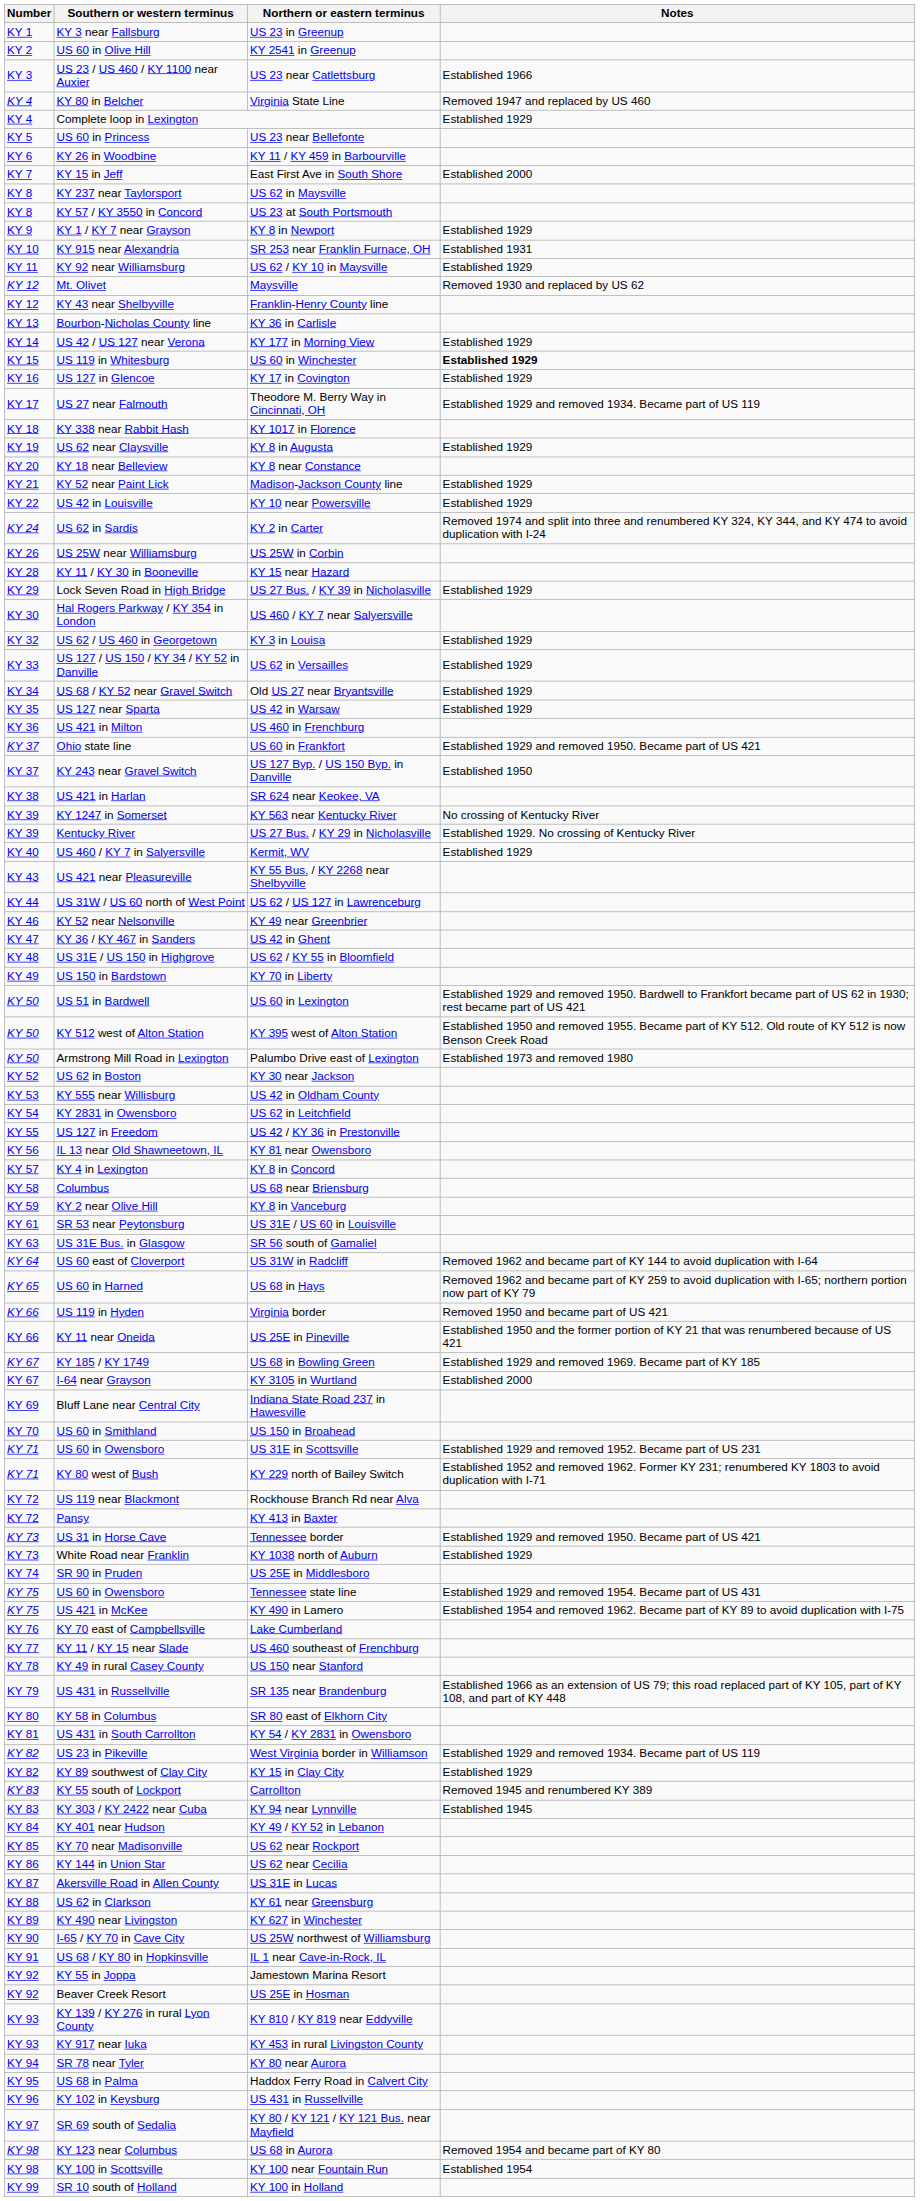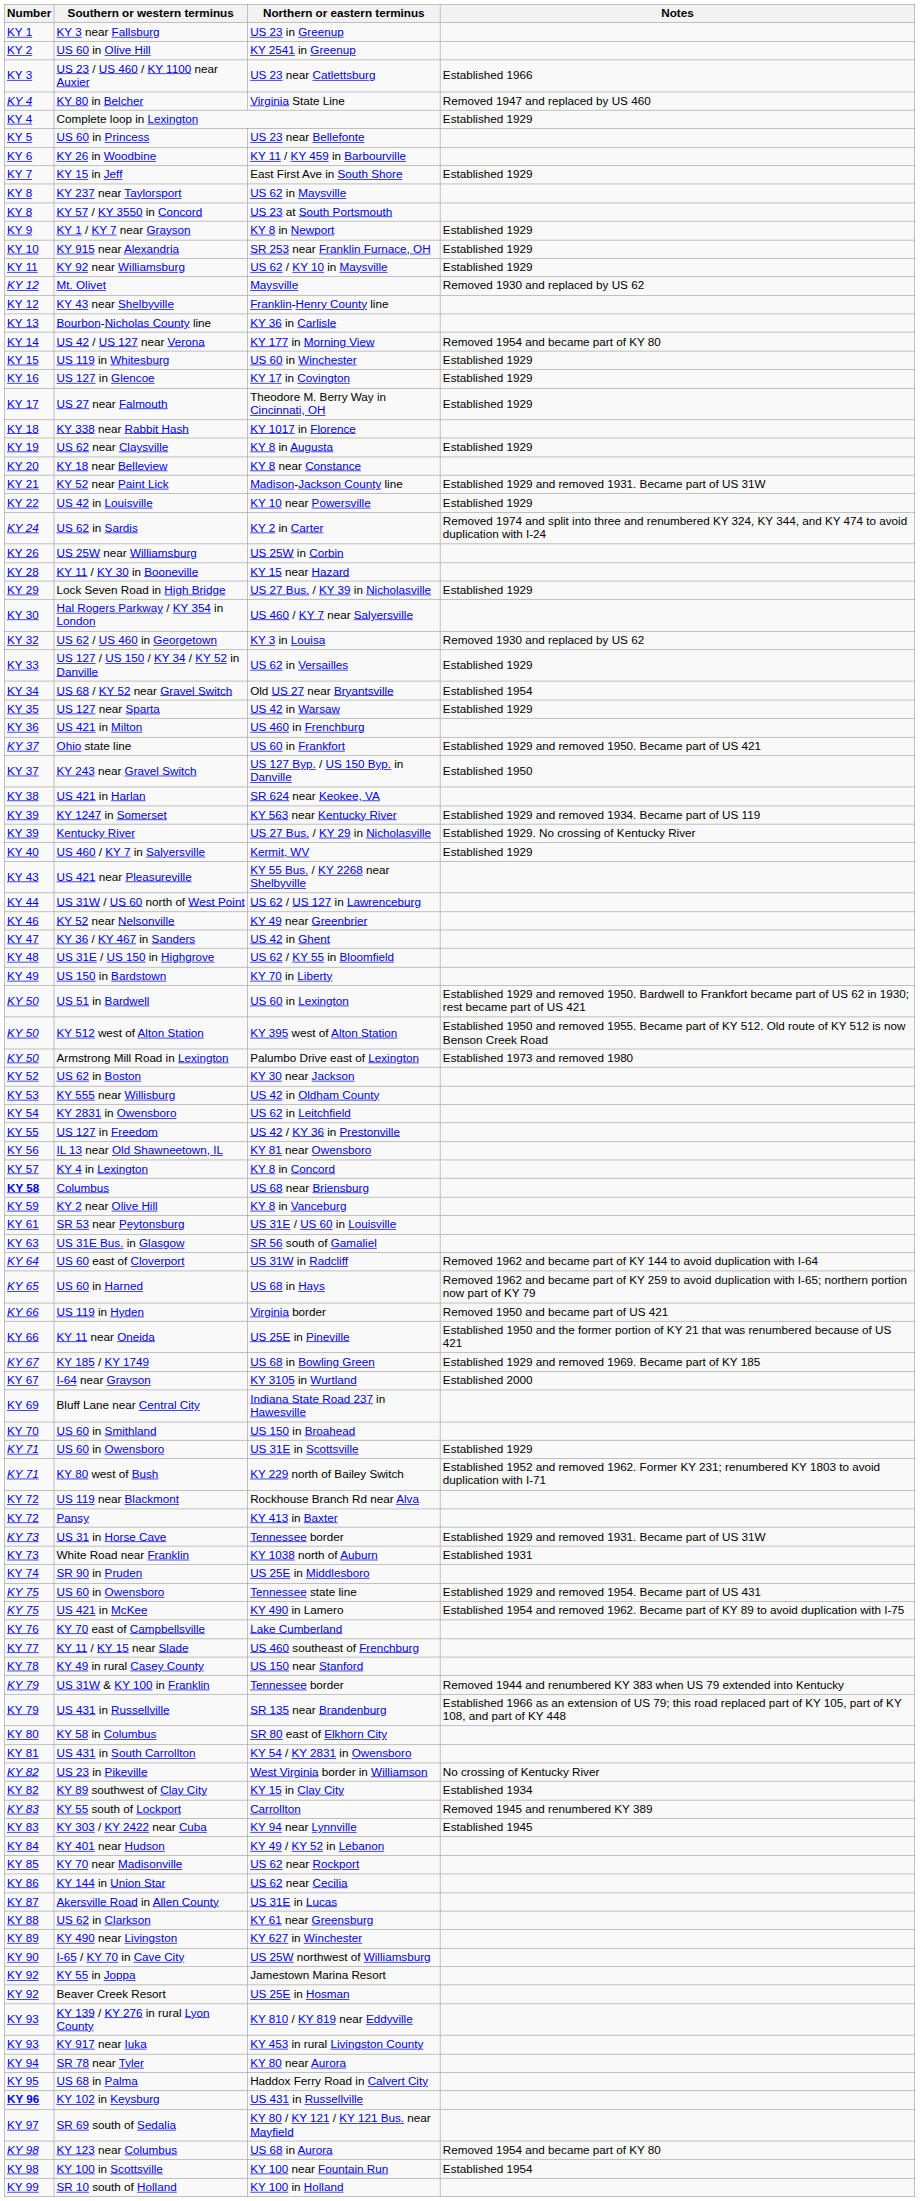KY 15 in Jeff | Notes: Established 2000 -> Established 1929
KY 915 near Alexandria | Notes: Established 1931 -> Established 1929
US 42 / US 127 near Verona | Notes: Established 1929 -> Removed 1954 and became part of KY 80
US 119 in Whitesburg | Notes: bold -> normal
US 27 near Falmouth | Notes: Established 1929 and removed 1934. Became part of US 119 -> Established 1929
KY 52 near Paint Lick | Notes: Established 1929 -> Established 1929 and removed 1931. Became part of US 31W
US 62 / US 460 in Georgetown | Notes: Established 1929 -> Removed 1930 and replaced by US 62
US 68 / KY 52 near Gravel Switch | Notes: Established 1929 -> Established 1954
KY 1247 in Somerset | Notes: No crossing of Kentucky River -> Established 1929 and removed 1934. Became part of US 119
Columbus | Number: normal -> bold
US 60 in Owensboro / US 31E in Scottsville | Notes: Established 1929 and removed 1952. Became part of US 231 -> Established 1929
US 31 in Horse Cave | Notes: Established 1929 and removed 1950. Became part of US 421 -> Established 1929 and removed 1931. Became part of US 31W
White Road near Franklin | Notes: Established 1929 -> Established 1931
+ row: KY 79 | US 31W & KY 100 in Franklin | Tennessee border | Removed 1944 and renumbered KY 383 when US 79 extended into Kentucky
US 23 in Pikeville | Notes: Established 1929 and removed 1934. Became part of US 119 -> No crossing of Kentucky River
KY 89 southwest of Clay City | Notes: Established 1929 -> Established 1934
- row: KY 91 | US 68 / KY 80 in Hopkinsville | IL 1 near Cave-in-Rock, IL
KY 102 in Keysburg | Number: normal -> bold
